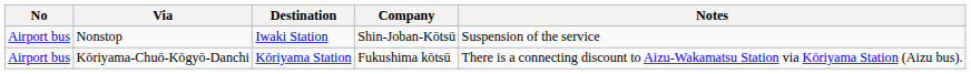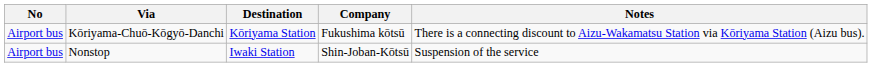rows swapped: Kōriyama-Chuō-Kōgyō-Danchi <-> Nonstop
